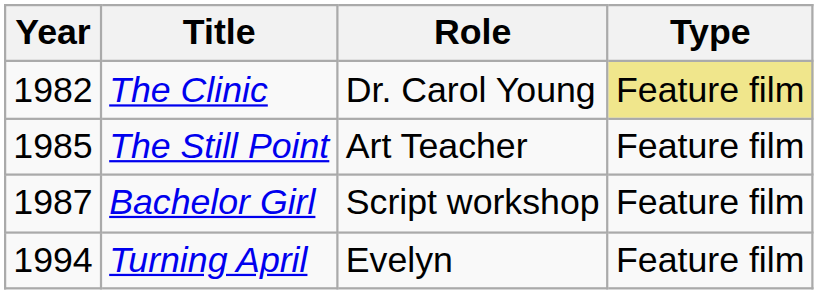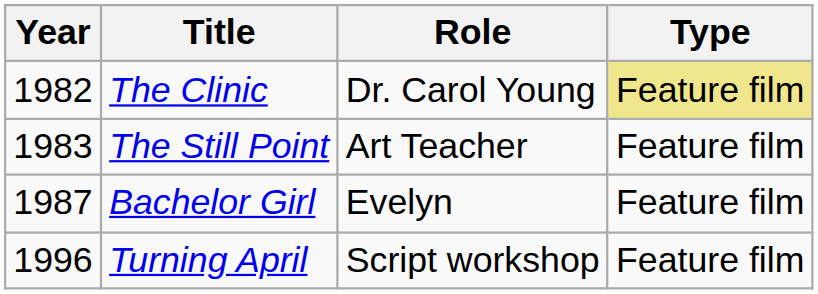The Still Point | Year: 1985 -> 1983
Bachelor Girl | Role: Script workshop -> Evelyn
Turning April | Year: 1994 -> 1996
Turning April | Role: Evelyn -> Script workshop
